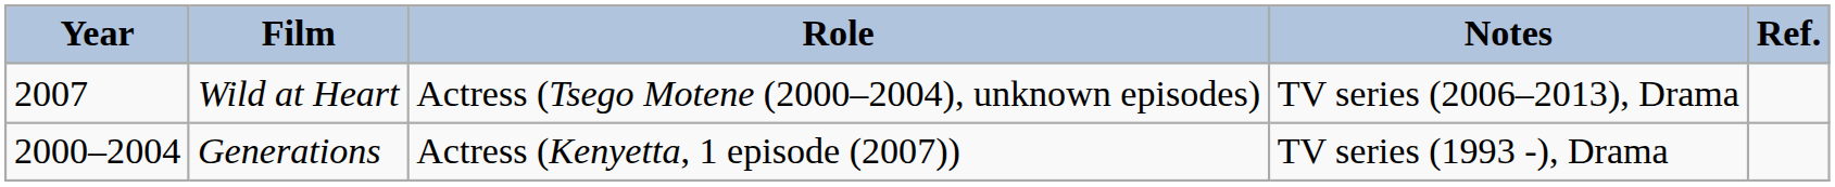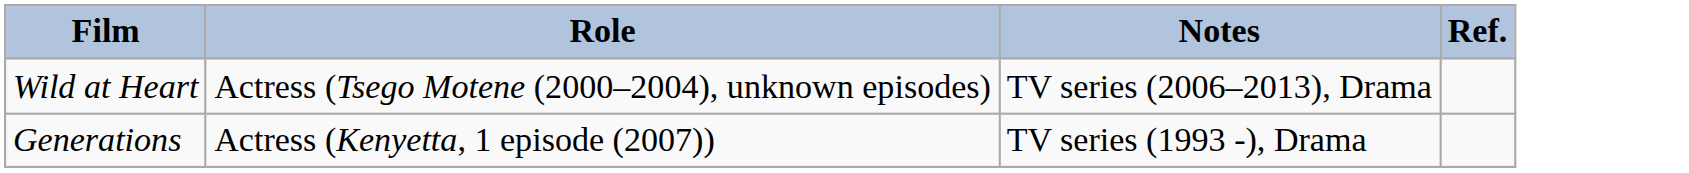- column: Year | 2007 | 2000–2004
